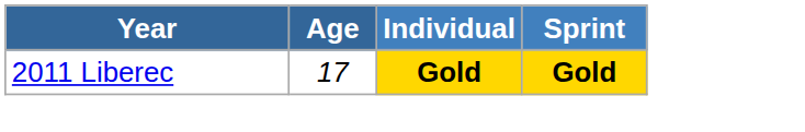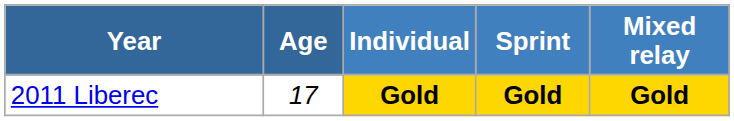+ column: Mixed relay | Gold
